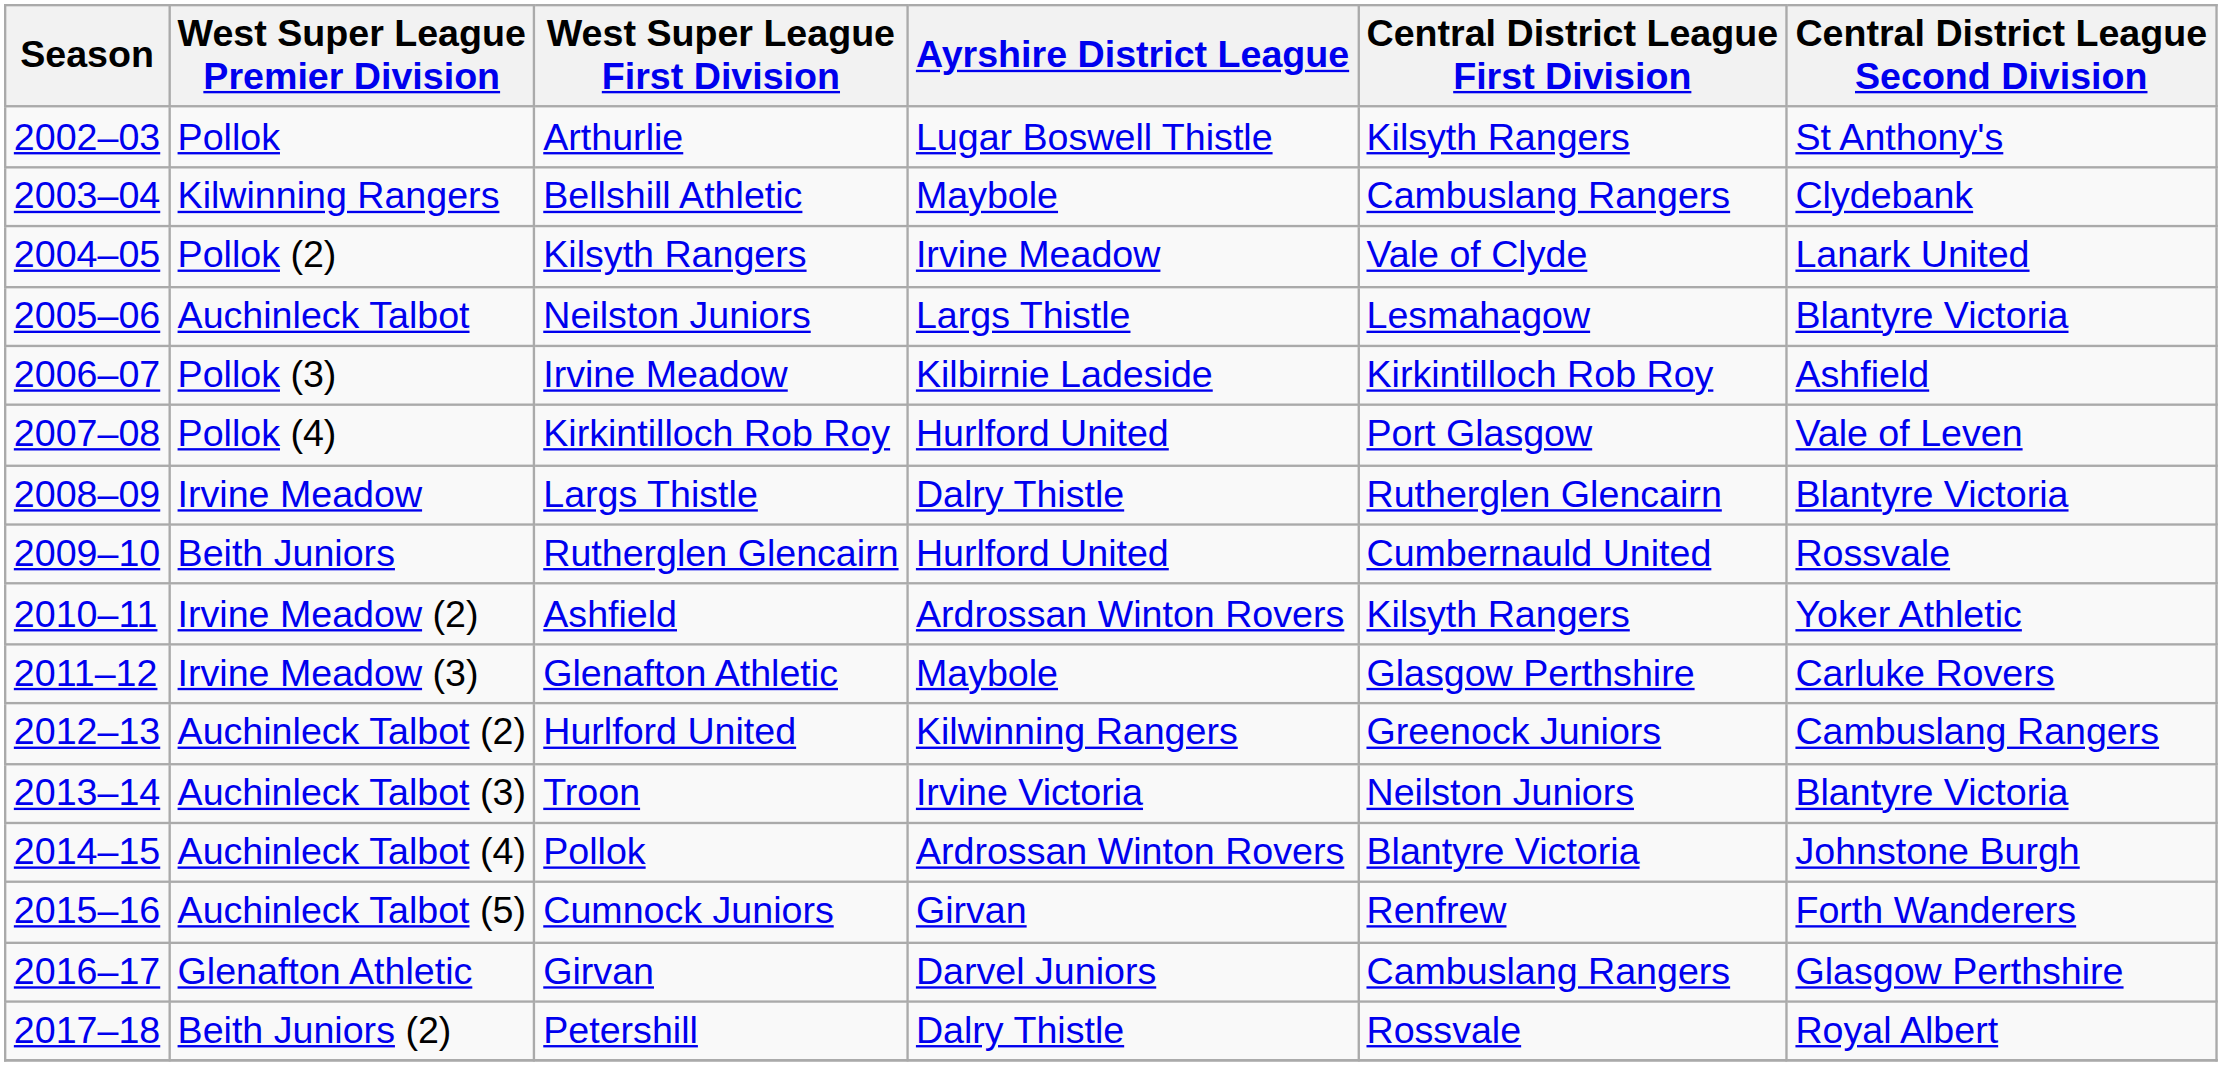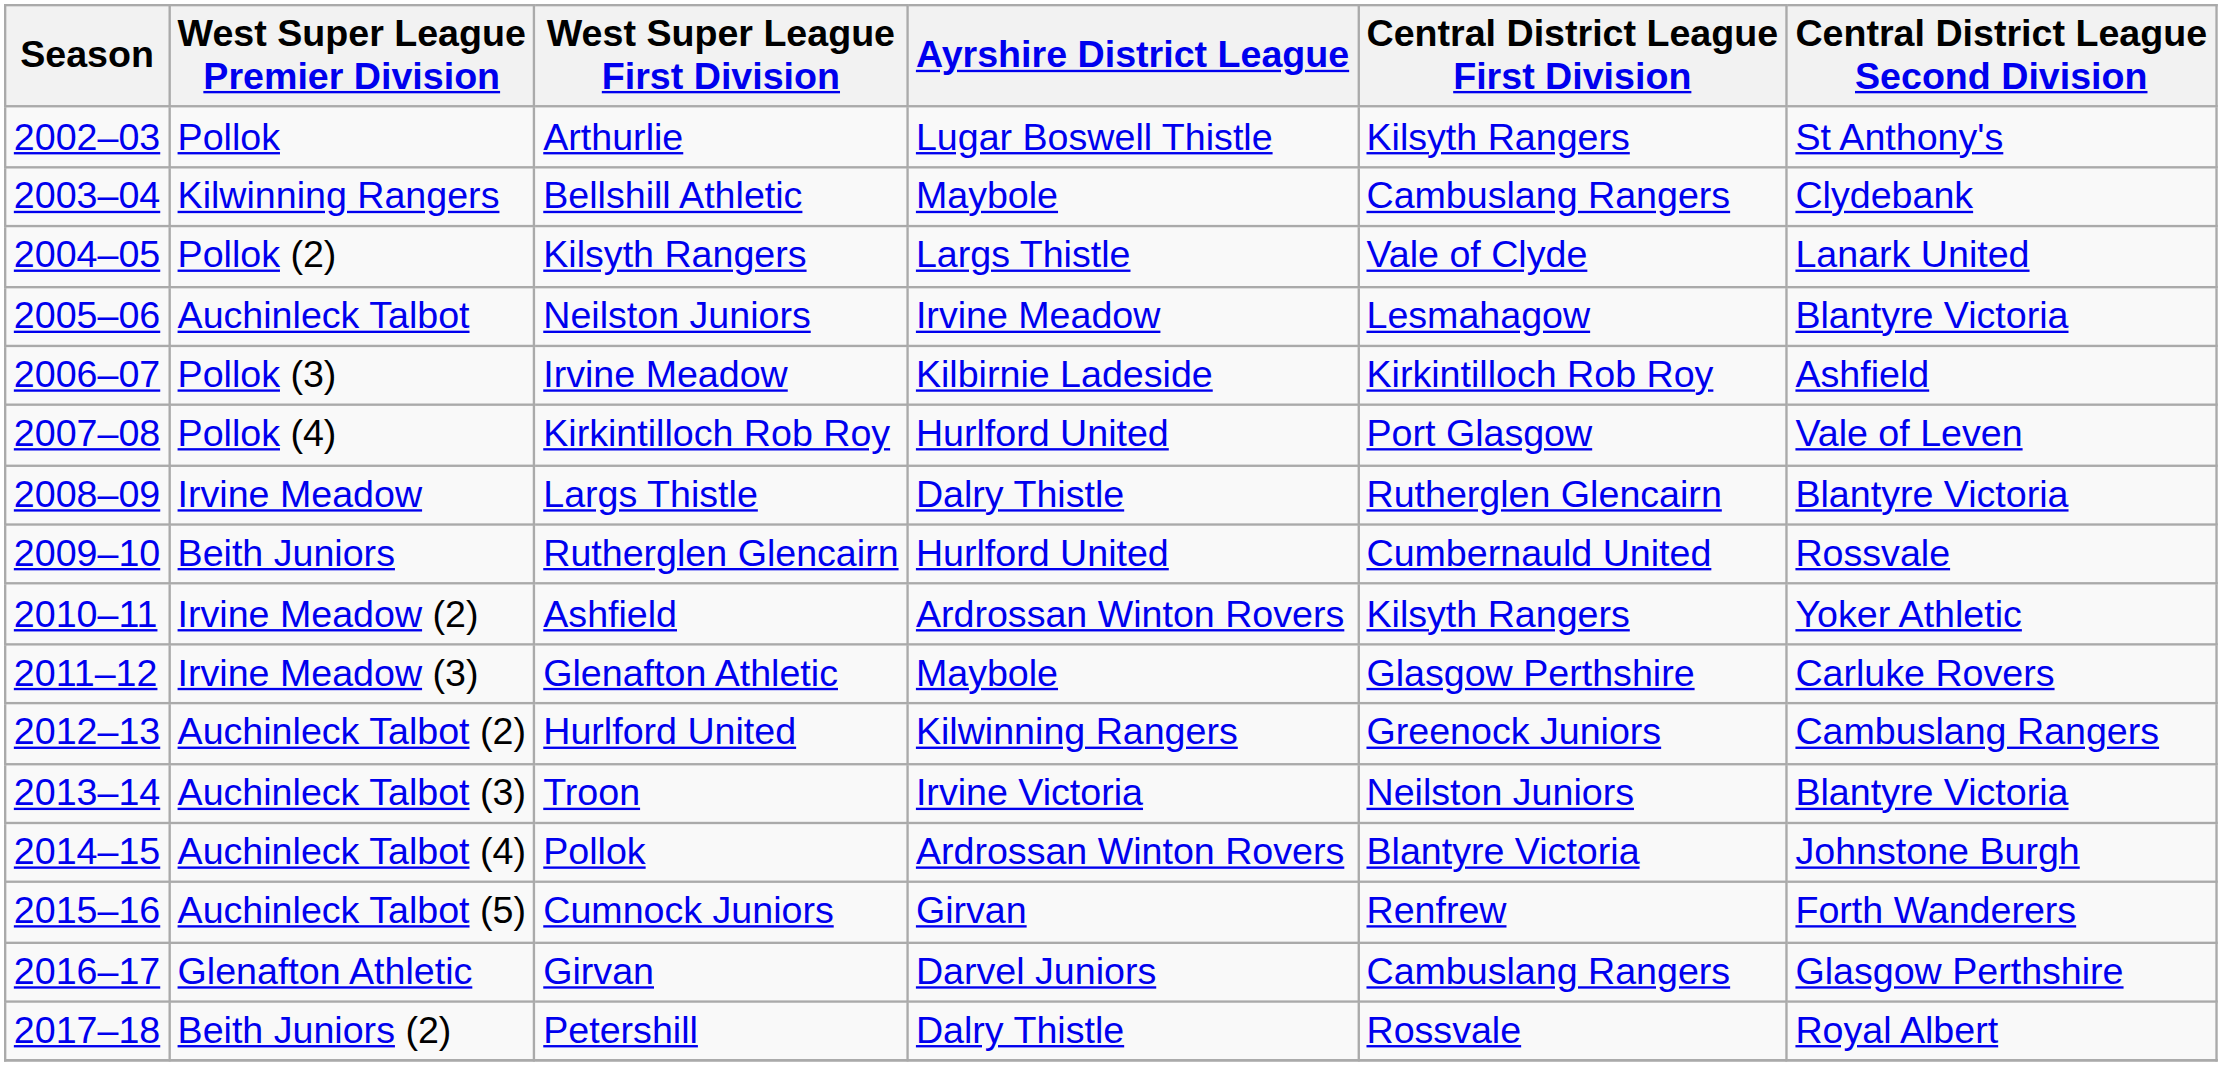Pollok (2) | Ayrshire District League: Irvine Meadow -> Largs Thistle
Auchinleck Talbot | Ayrshire District League: Largs Thistle -> Irvine Meadow
